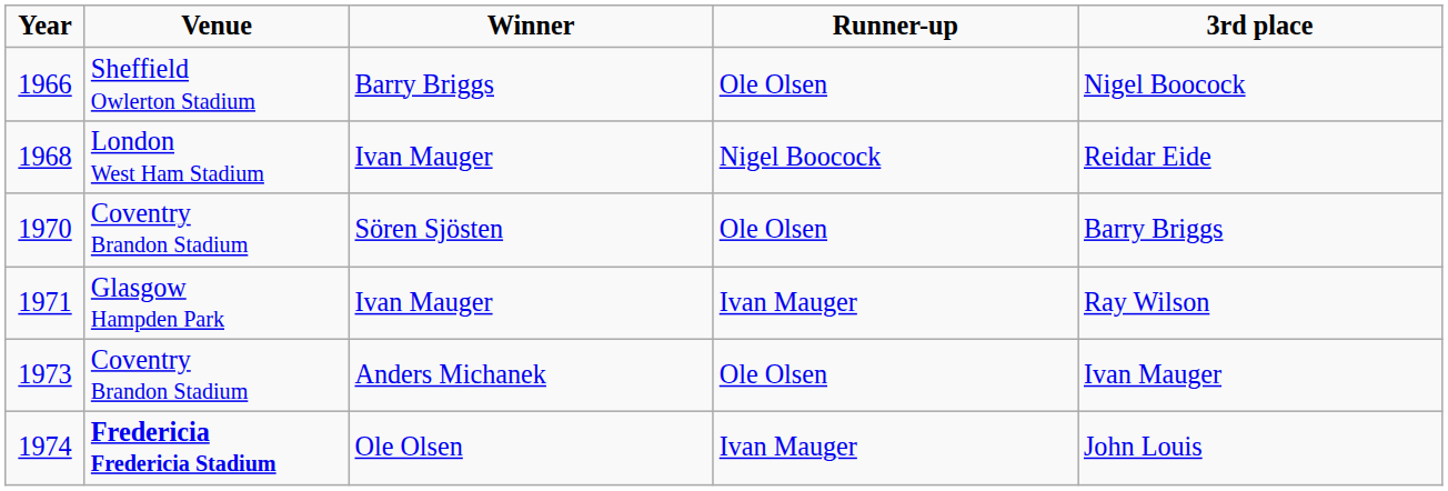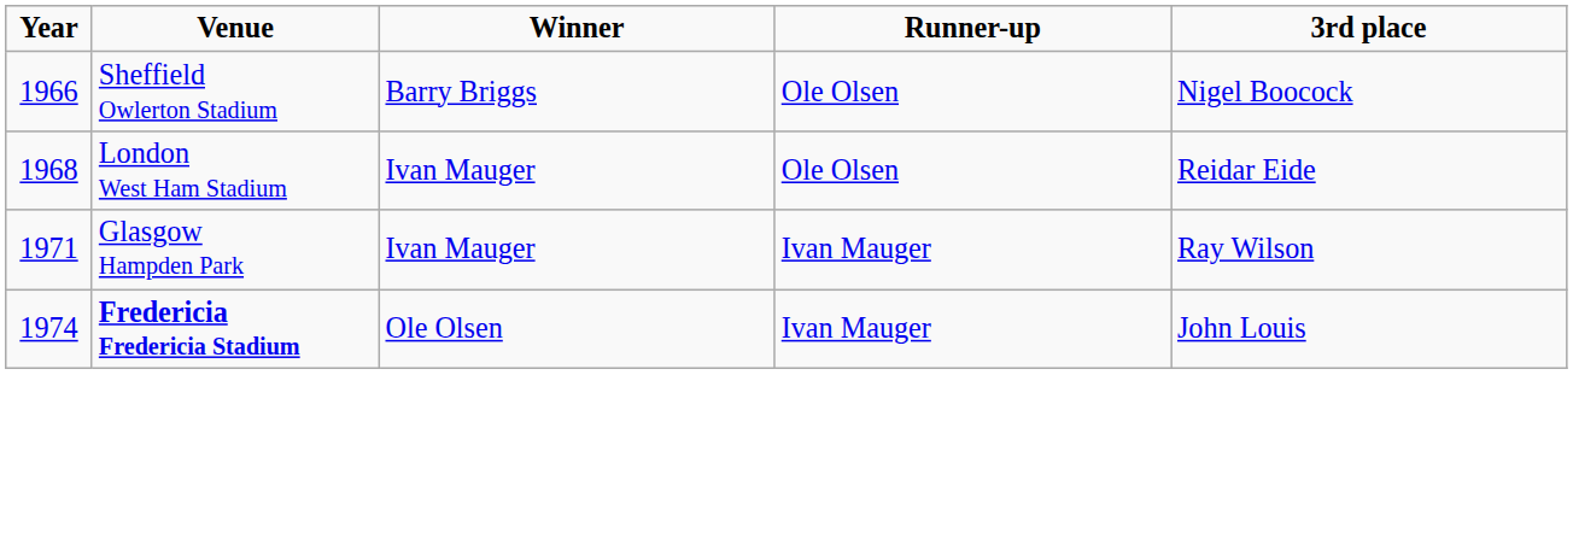1968 | Runner-up: Nigel Boocock -> Ole Olsen
- row: 1970 | Coventry Brandon Stadium | Sören Sjösten | Ole Olsen | Barry Briggs
- row: 1973 | Coventry Brandon Stadium | Anders Michanek | Ole Olsen | Ivan Mauger
